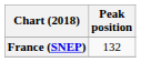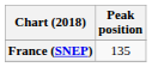France (SNEP) | Peak position: 132 -> 135
